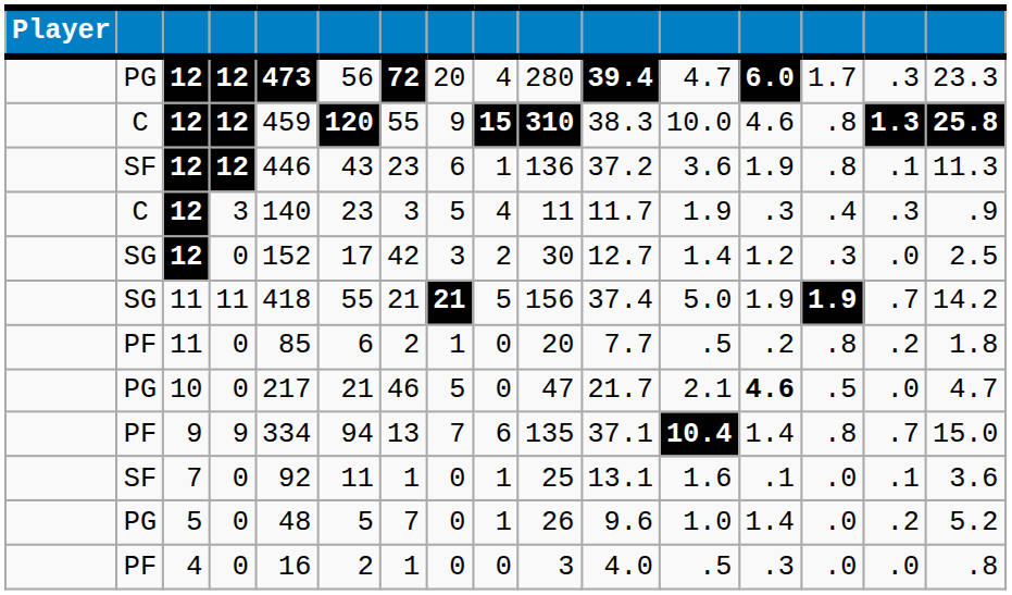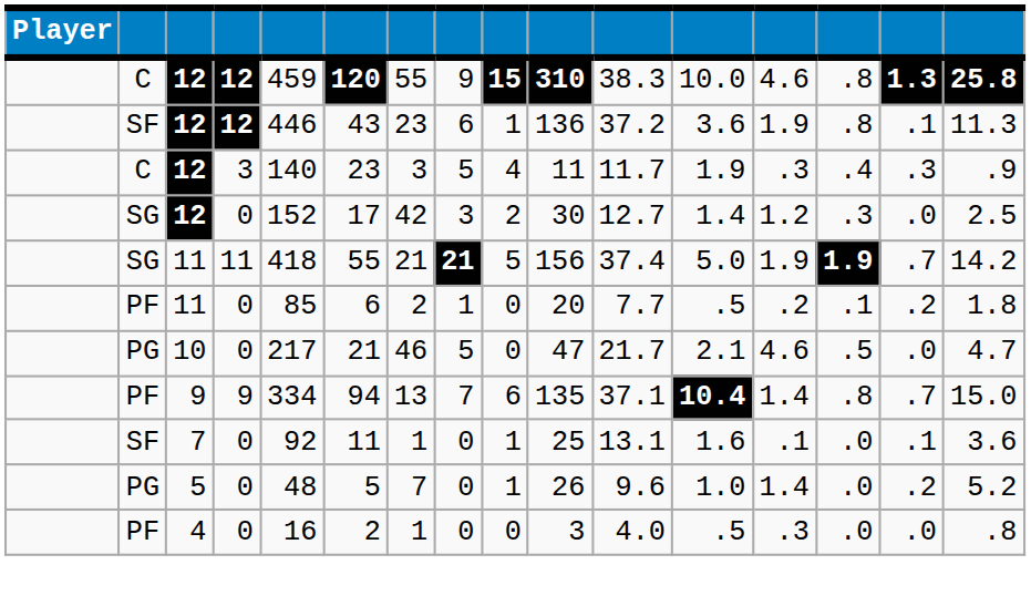- row: PG | 12 | 12 | 473 | 56 | 72 | 20 | 4 | 280 | 39.4 | 4.7 | 6.0 | 1.7 | .3 | 23.3
PF / 11 | column 14: .8 -> .1
10 | column 13: bold -> normal
